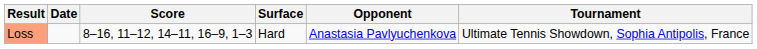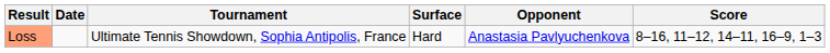columns swapped: Tournament <-> Score
